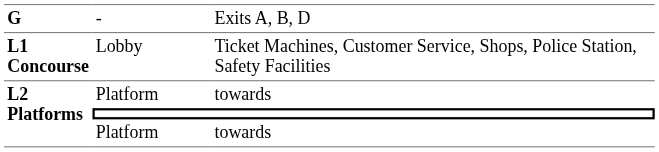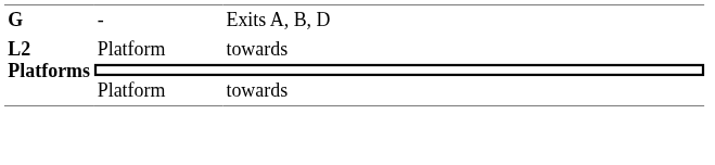- row: L1 Concourse | Lobby | Ticket Machines, Customer Service, Shops, Police Station, Safety Facilities
